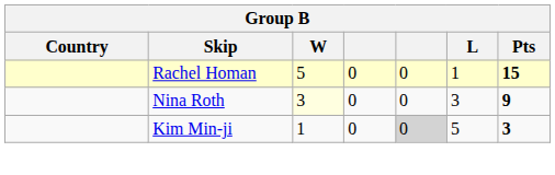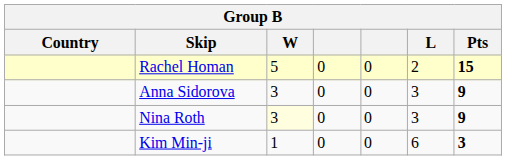Rachel Homan | L: 1 -> 2
+ row: Anna Sidorova | 3 | 0 | 0 | 3 | 9
Kim Min-ji | column 5: lightgrey background -> no background
Kim Min-ji | L: 5 -> 6
